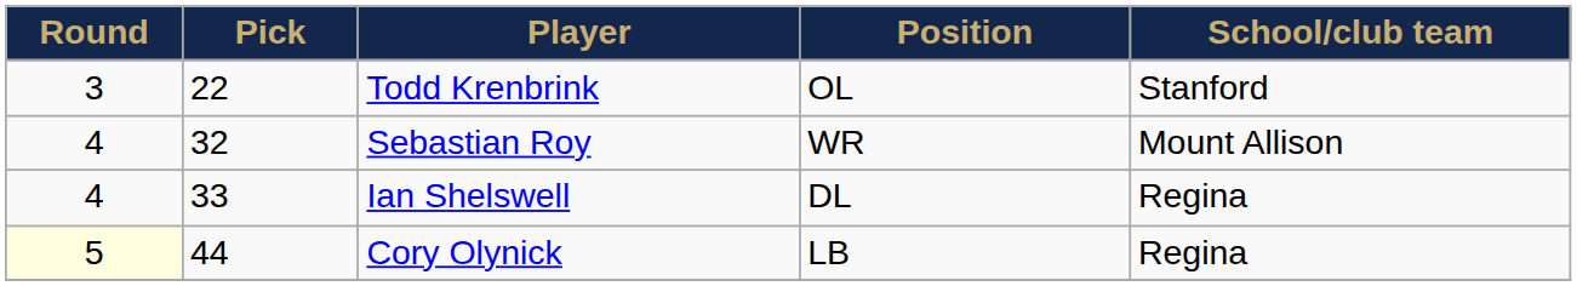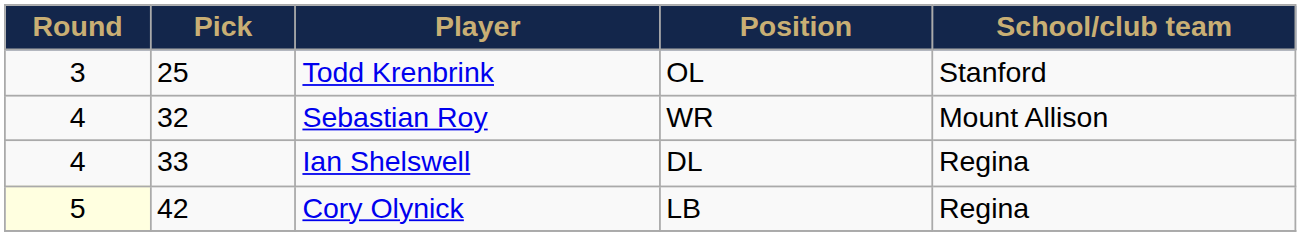Todd Krenbrink | Pick: 22 -> 25
Cory Olynick | Pick: 44 -> 42
